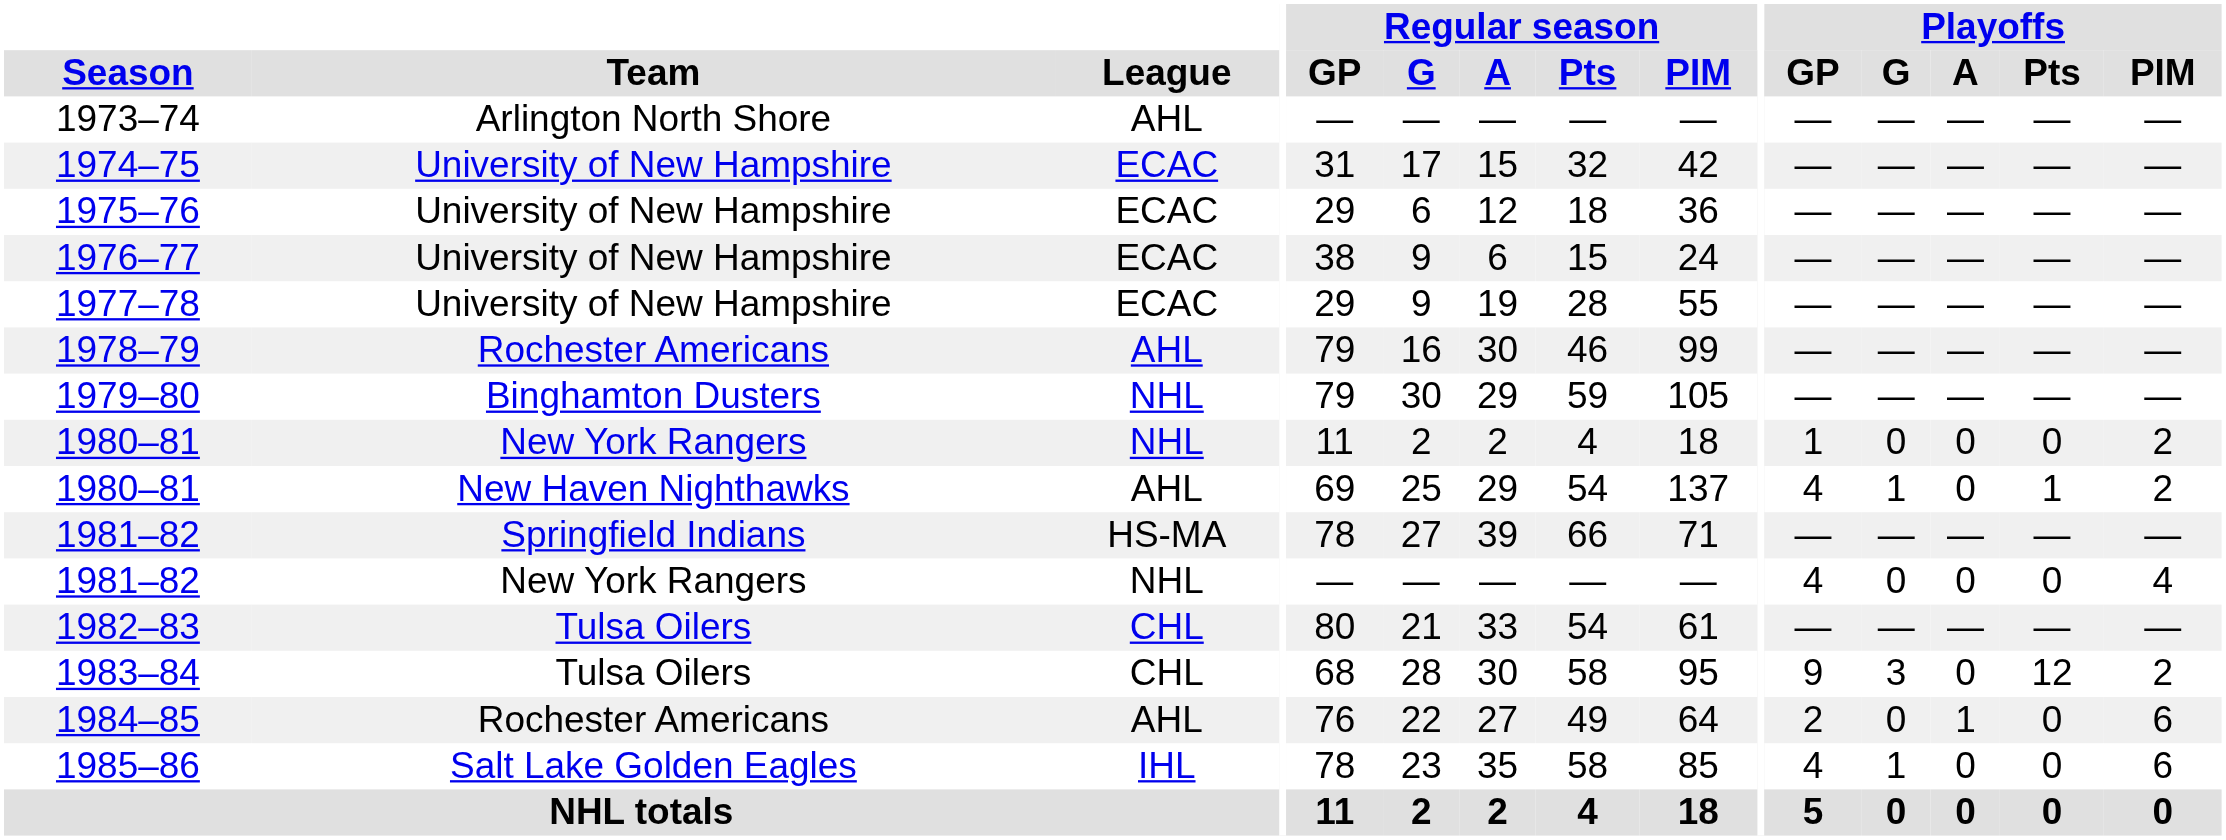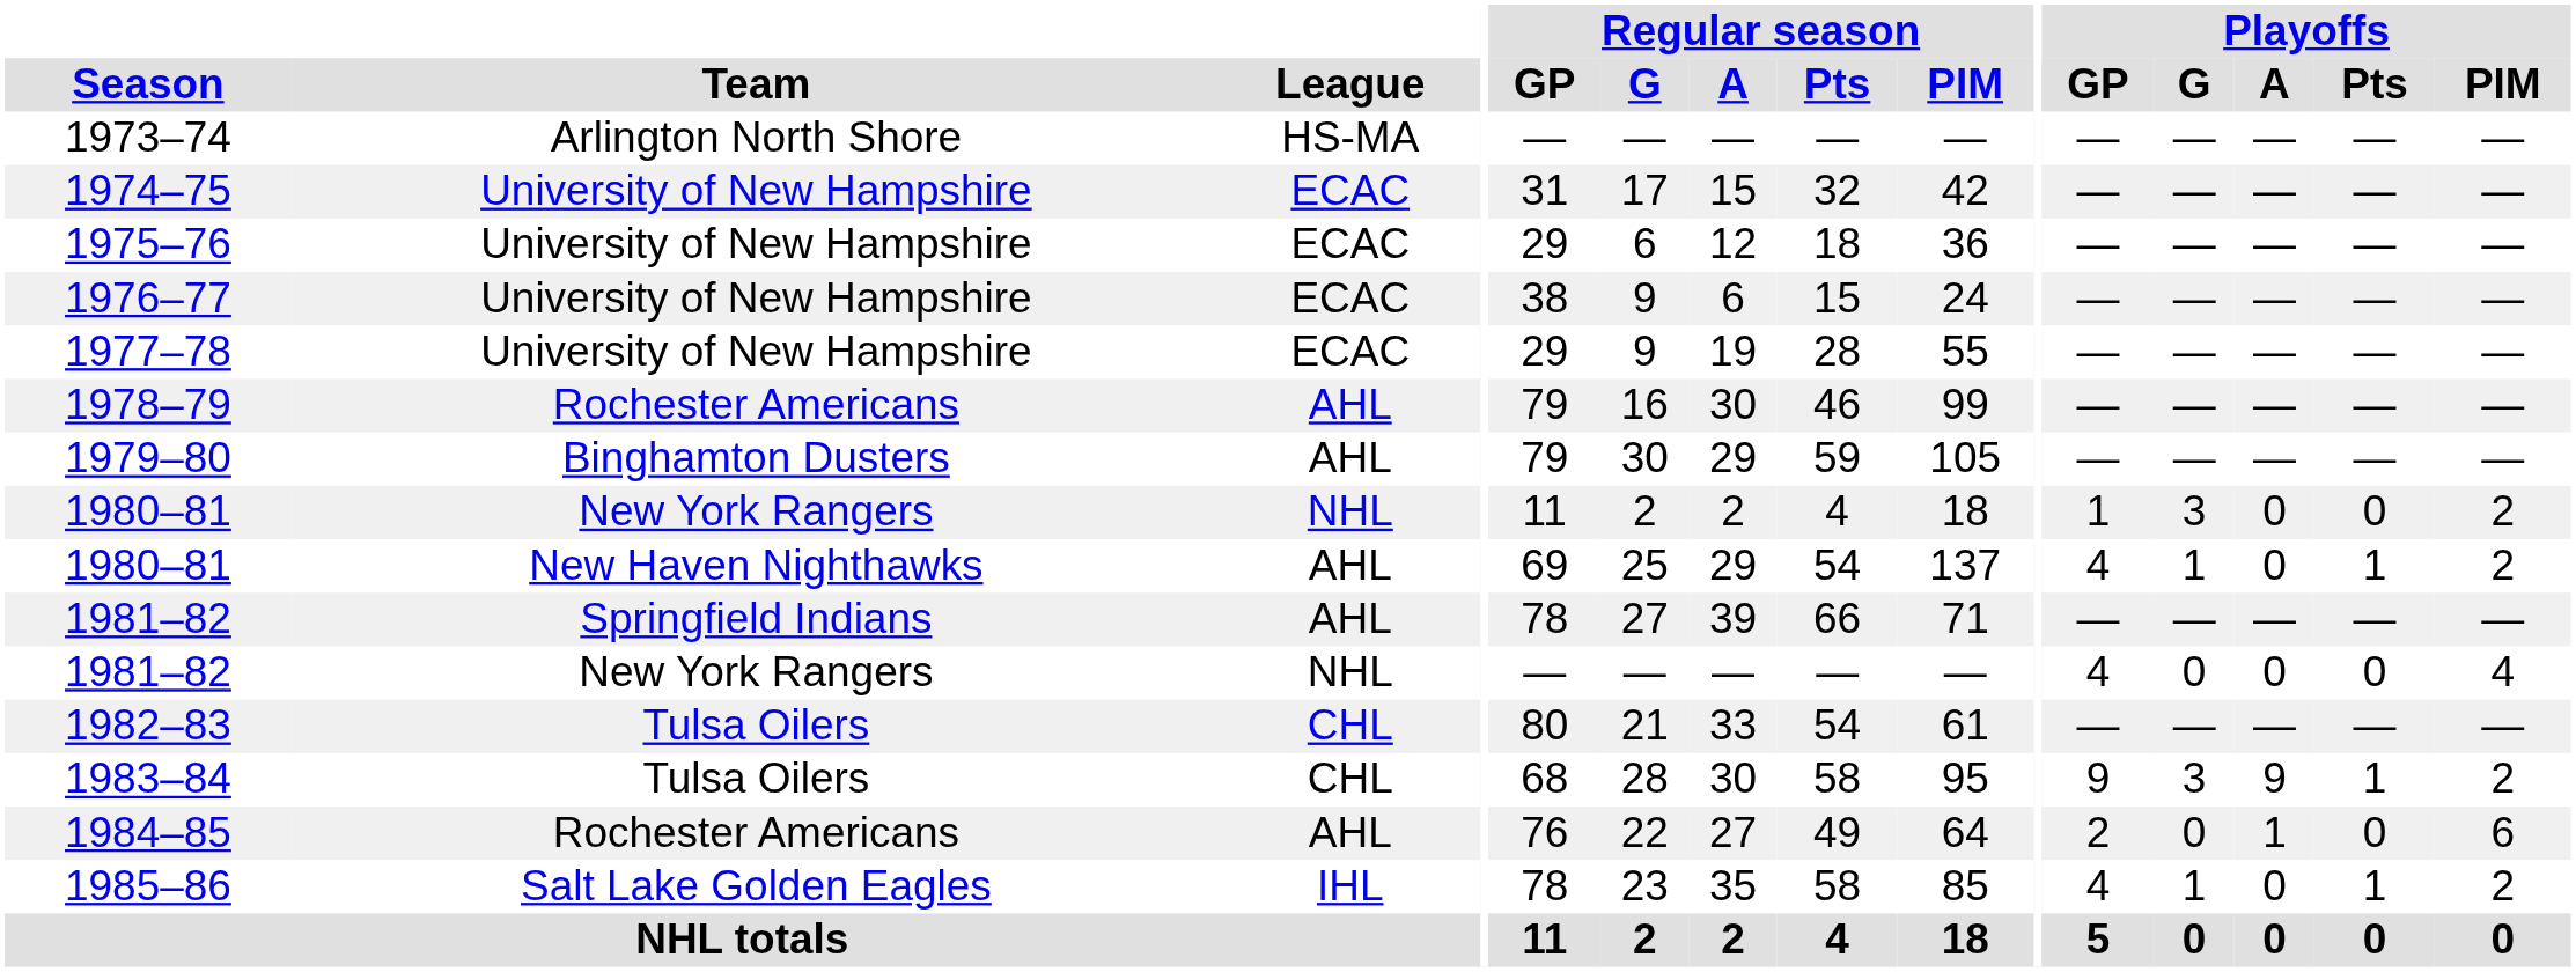1973–74 | League: AHL -> HS-MA
1979–80 | League: NHL -> AHL
1980–81 / New York Rangers | Playoffs / G: 0 -> 3
1981–82 / Springfield Indians | League: HS-MA -> AHL
1983–84 | Playoffs / A: 0 -> 9
1983–84 | Playoffs / Pts: 12 -> 1
1985–86 | Playoffs / Pts: 0 -> 1
1985–86 | Playoffs / PIM: 6 -> 2
